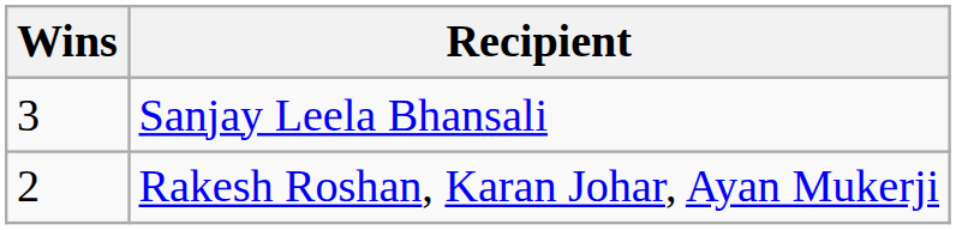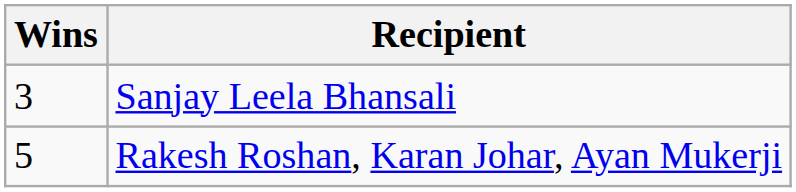Rakesh Roshan, Karan Johar, Ayan Mukerji | Wins: 2 -> 5
